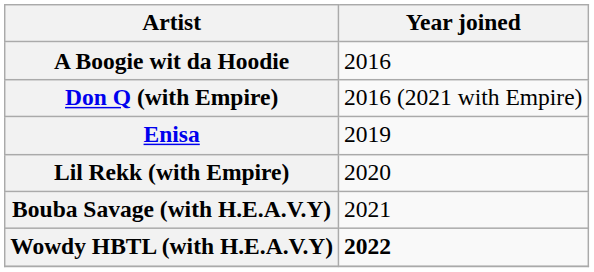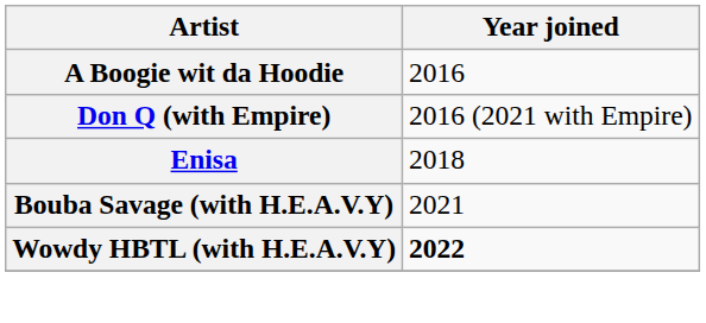Enisa | Year joined: 2019 -> 2018
- row: Lil Rekk (with Empire) | 2020
